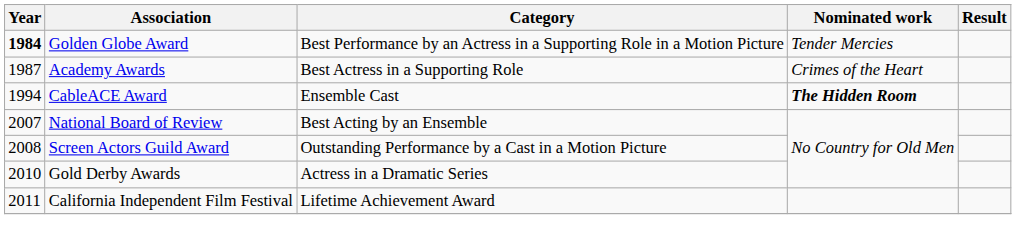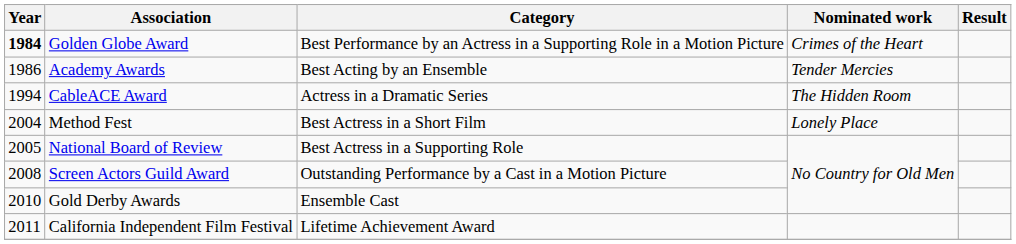Golden Globe Award | Nominated work: Tender Mercies -> Crimes of the Heart
Academy Awards | Year: 1987 -> 1986
Academy Awards | Category: Best Actress in a Supporting Role -> Best Acting by an Ensemble
Academy Awards | Nominated work: Crimes of the Heart -> Tender Mercies
CableACE Award | Category: Ensemble Cast -> Actress in a Dramatic Series
CableACE Award | Nominated work: bold -> normal
+ row: 2004 | Method Fest | Best Actress in a Short Film | Lonely Place
National Board of Review | Year: 2007 -> 2005
National Board of Review | Category: Best Acting by an Ensemble -> Best Actress in a Supporting Role
Gold Derby Awards | Category: Actress in a Dramatic Series -> Ensemble Cast
